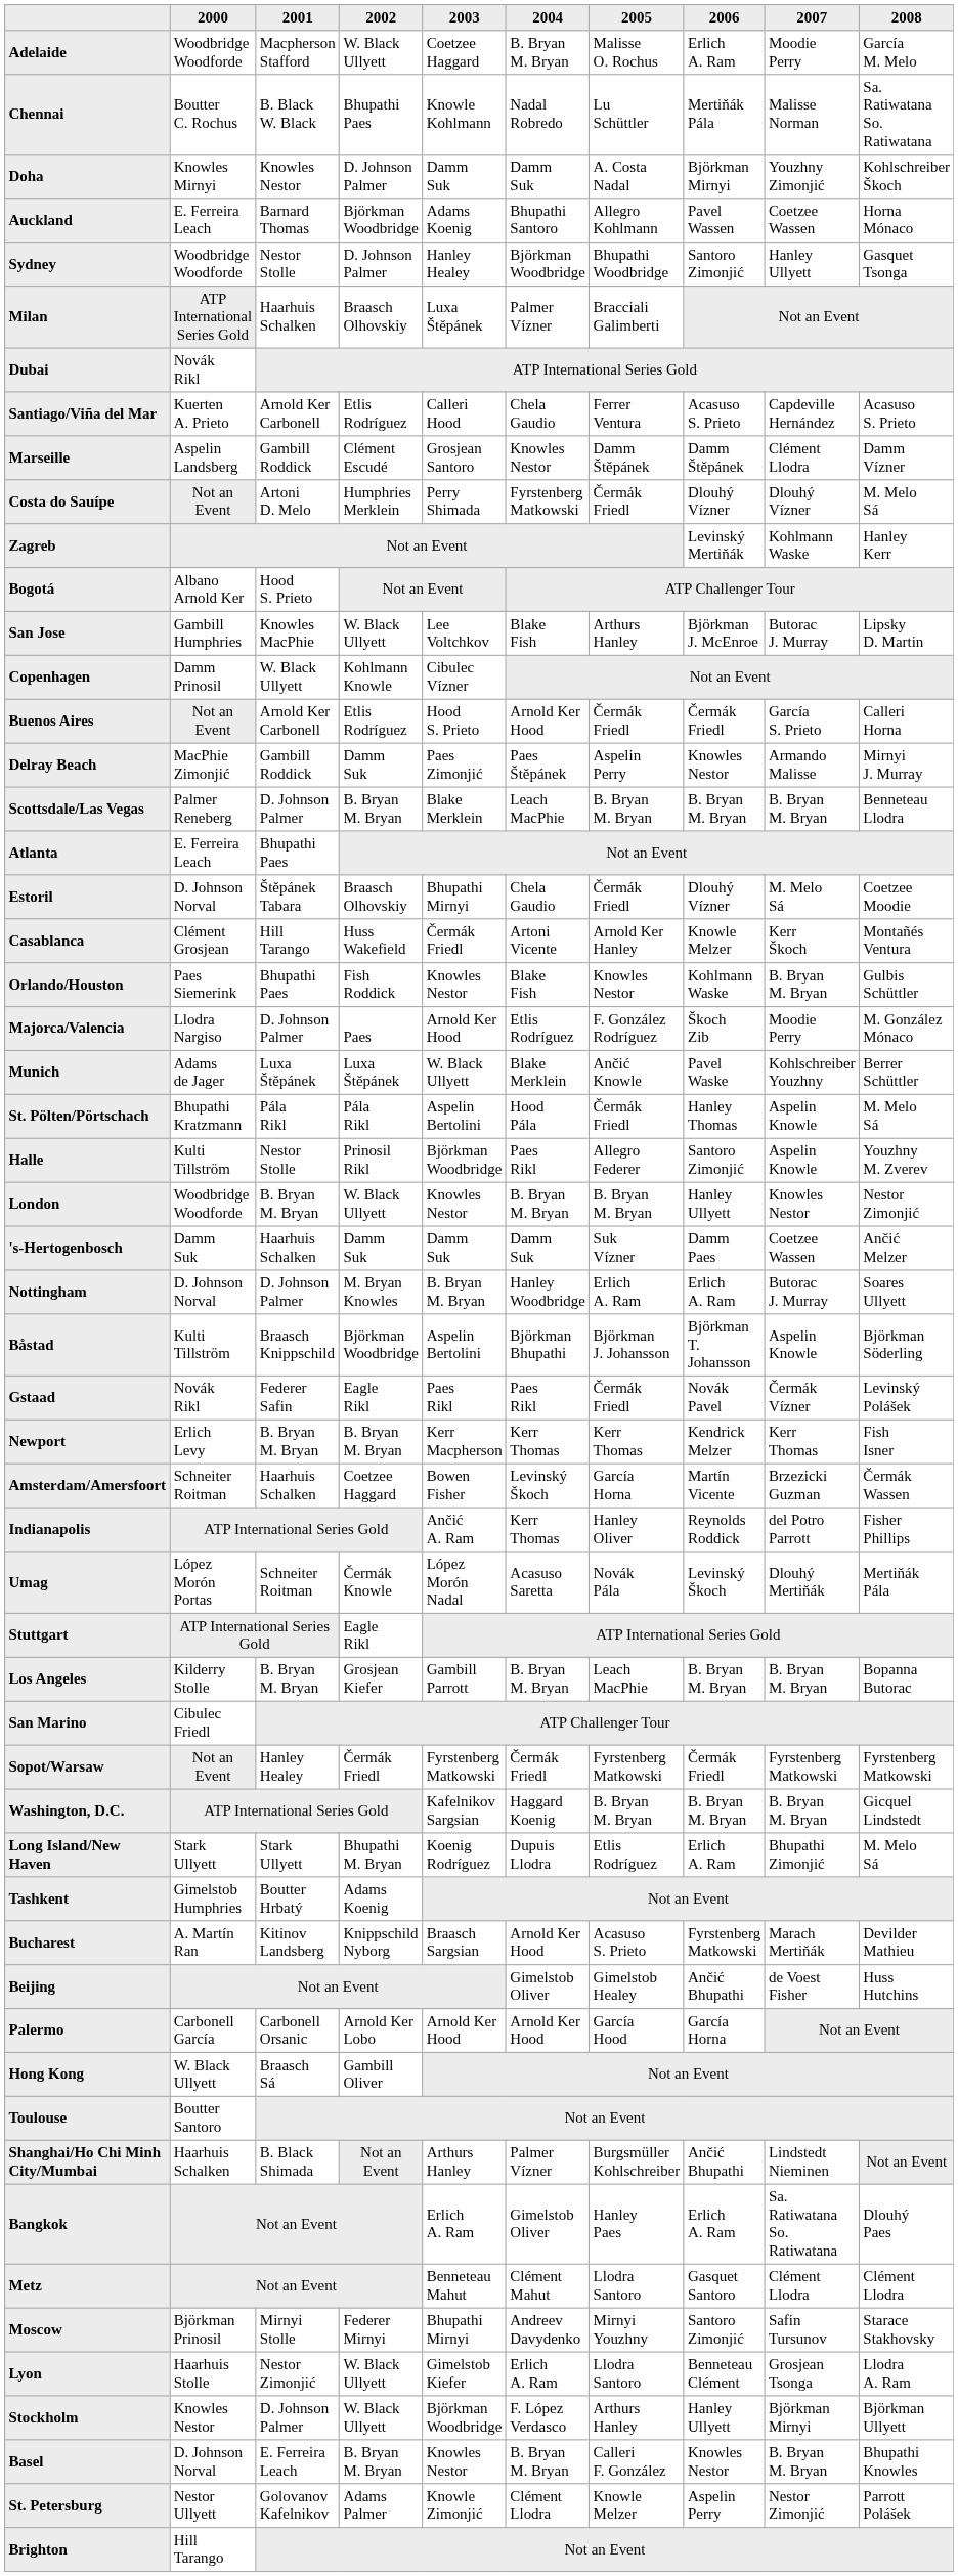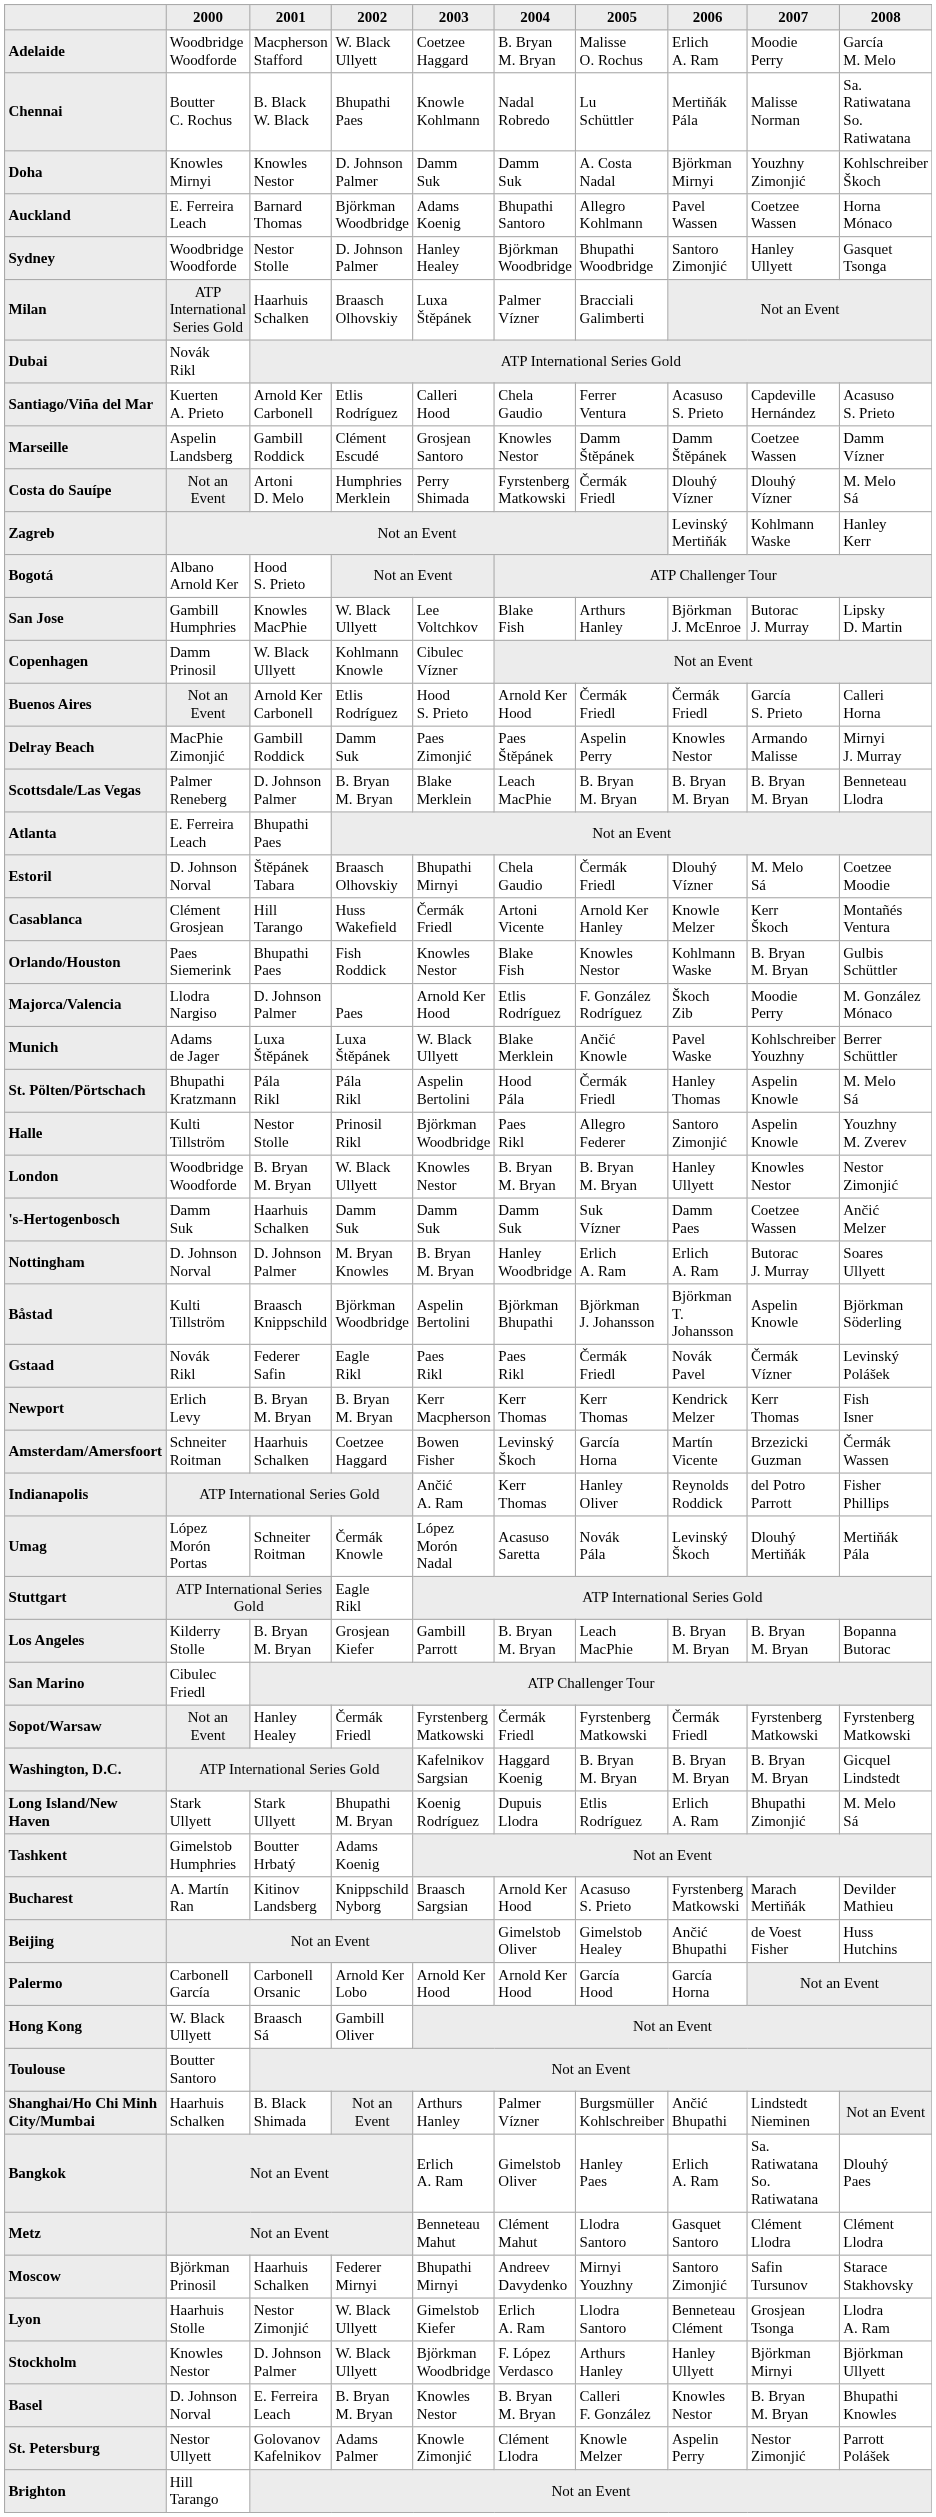Marseille | 2007: Clément Llodra -> Coetzee Wassen
Moscow | 2001: Mirnyi Stolle -> Haarhuis Schalken
